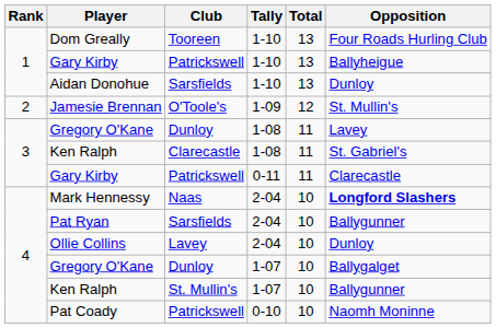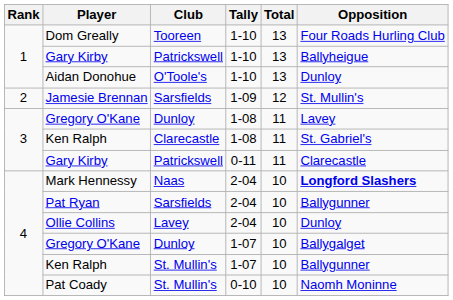Aidan Donohue | Club: Sarsfields -> O'Toole's
Jamesie Brennan | Club: O'Toole's -> Sarsfields
Pat Coady | Club: Patrickswell -> St. Mullin's
